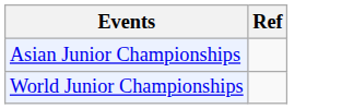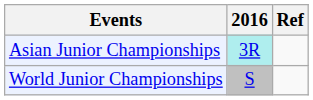+ column: 2016 | 3R | S
